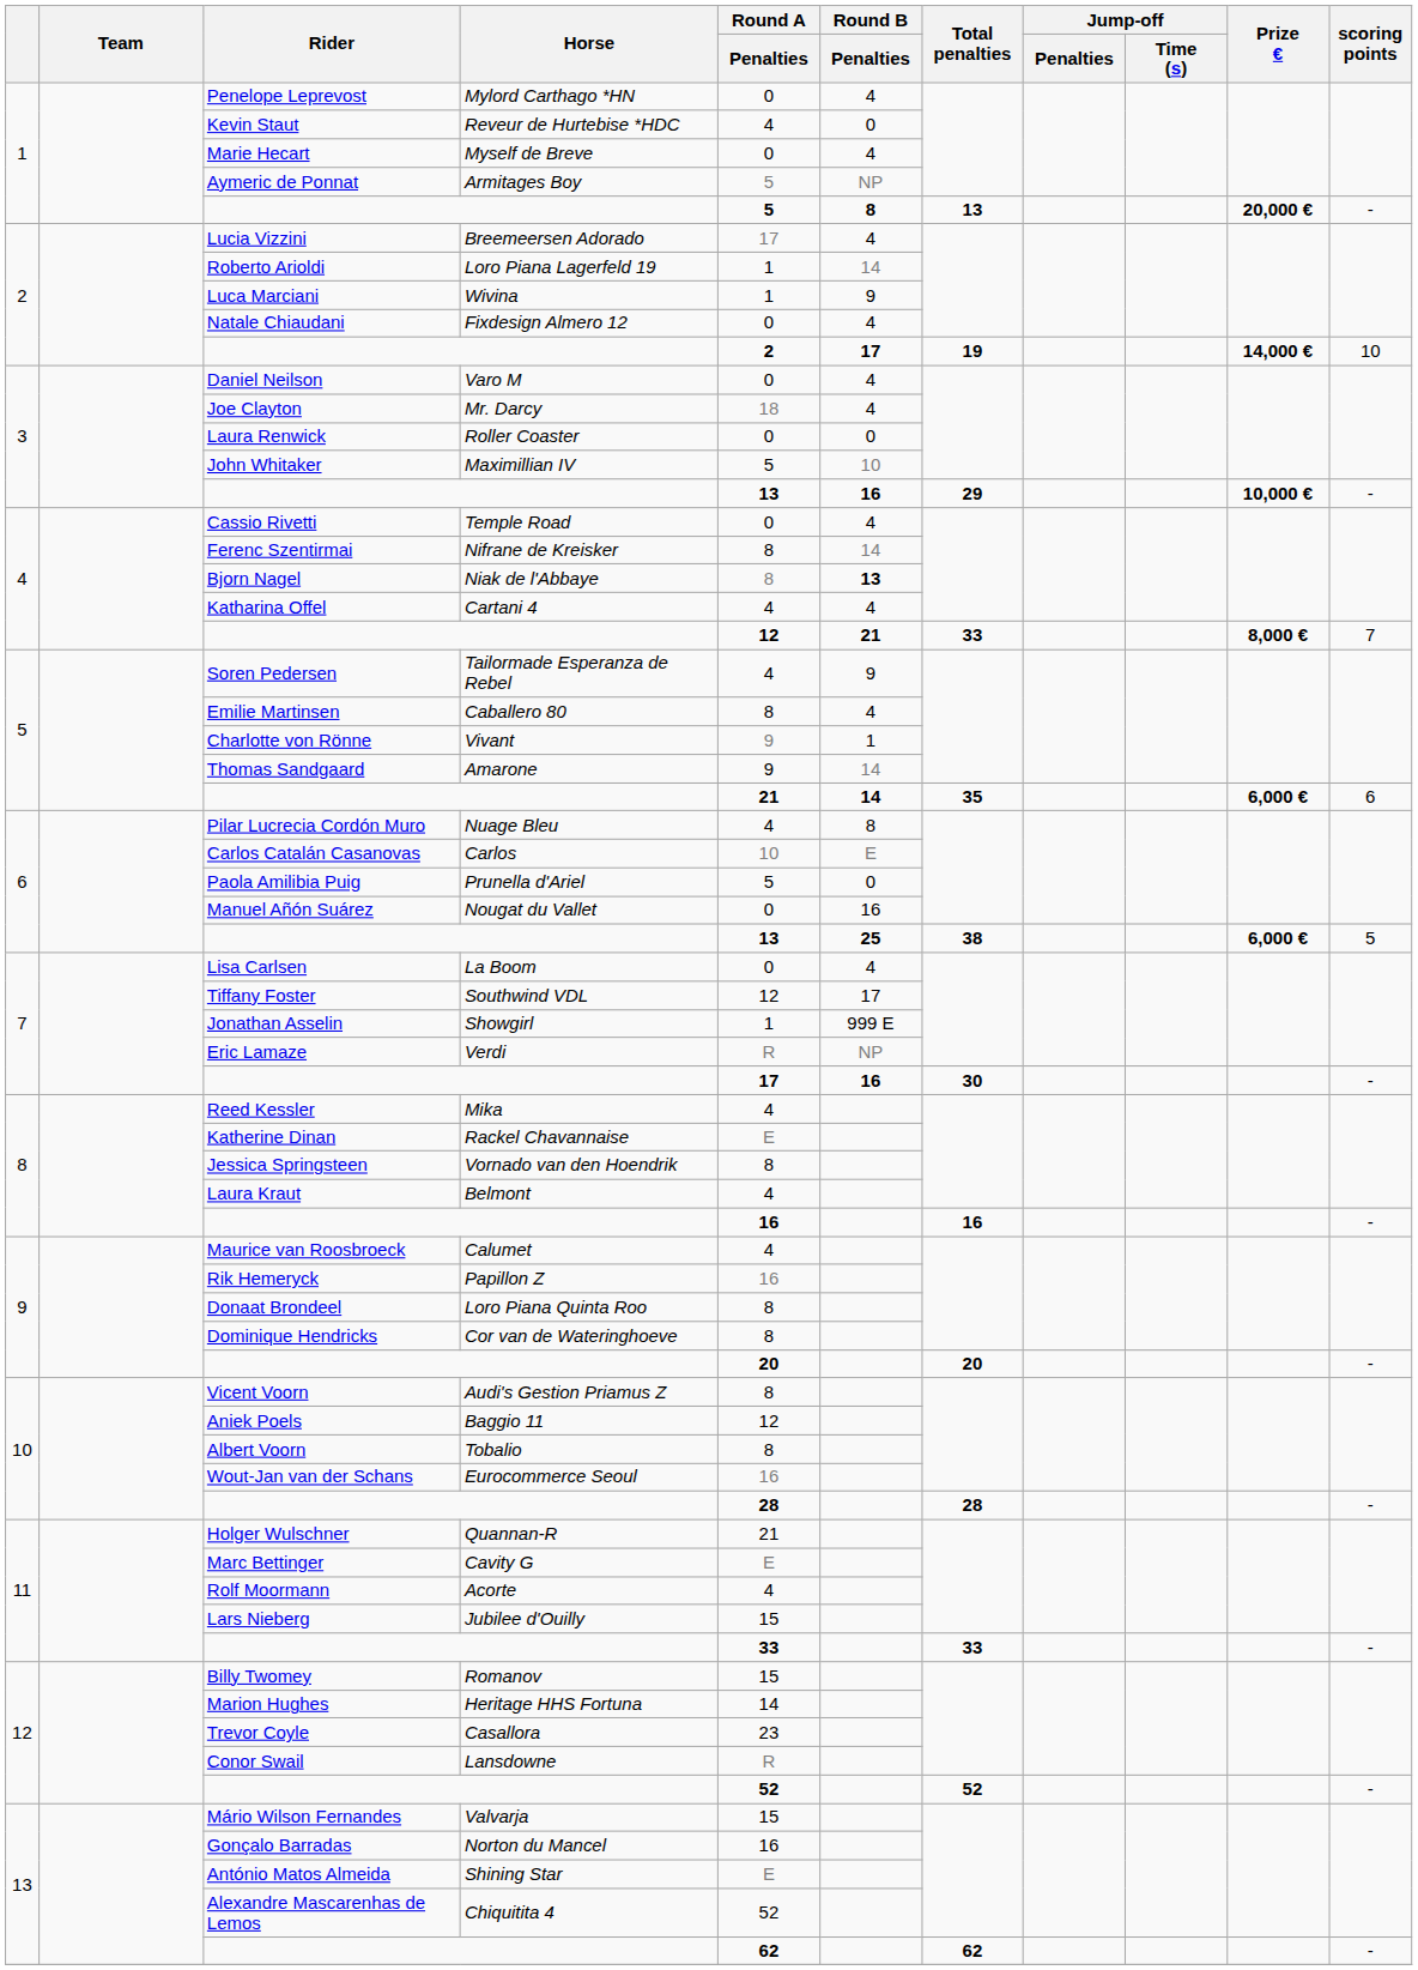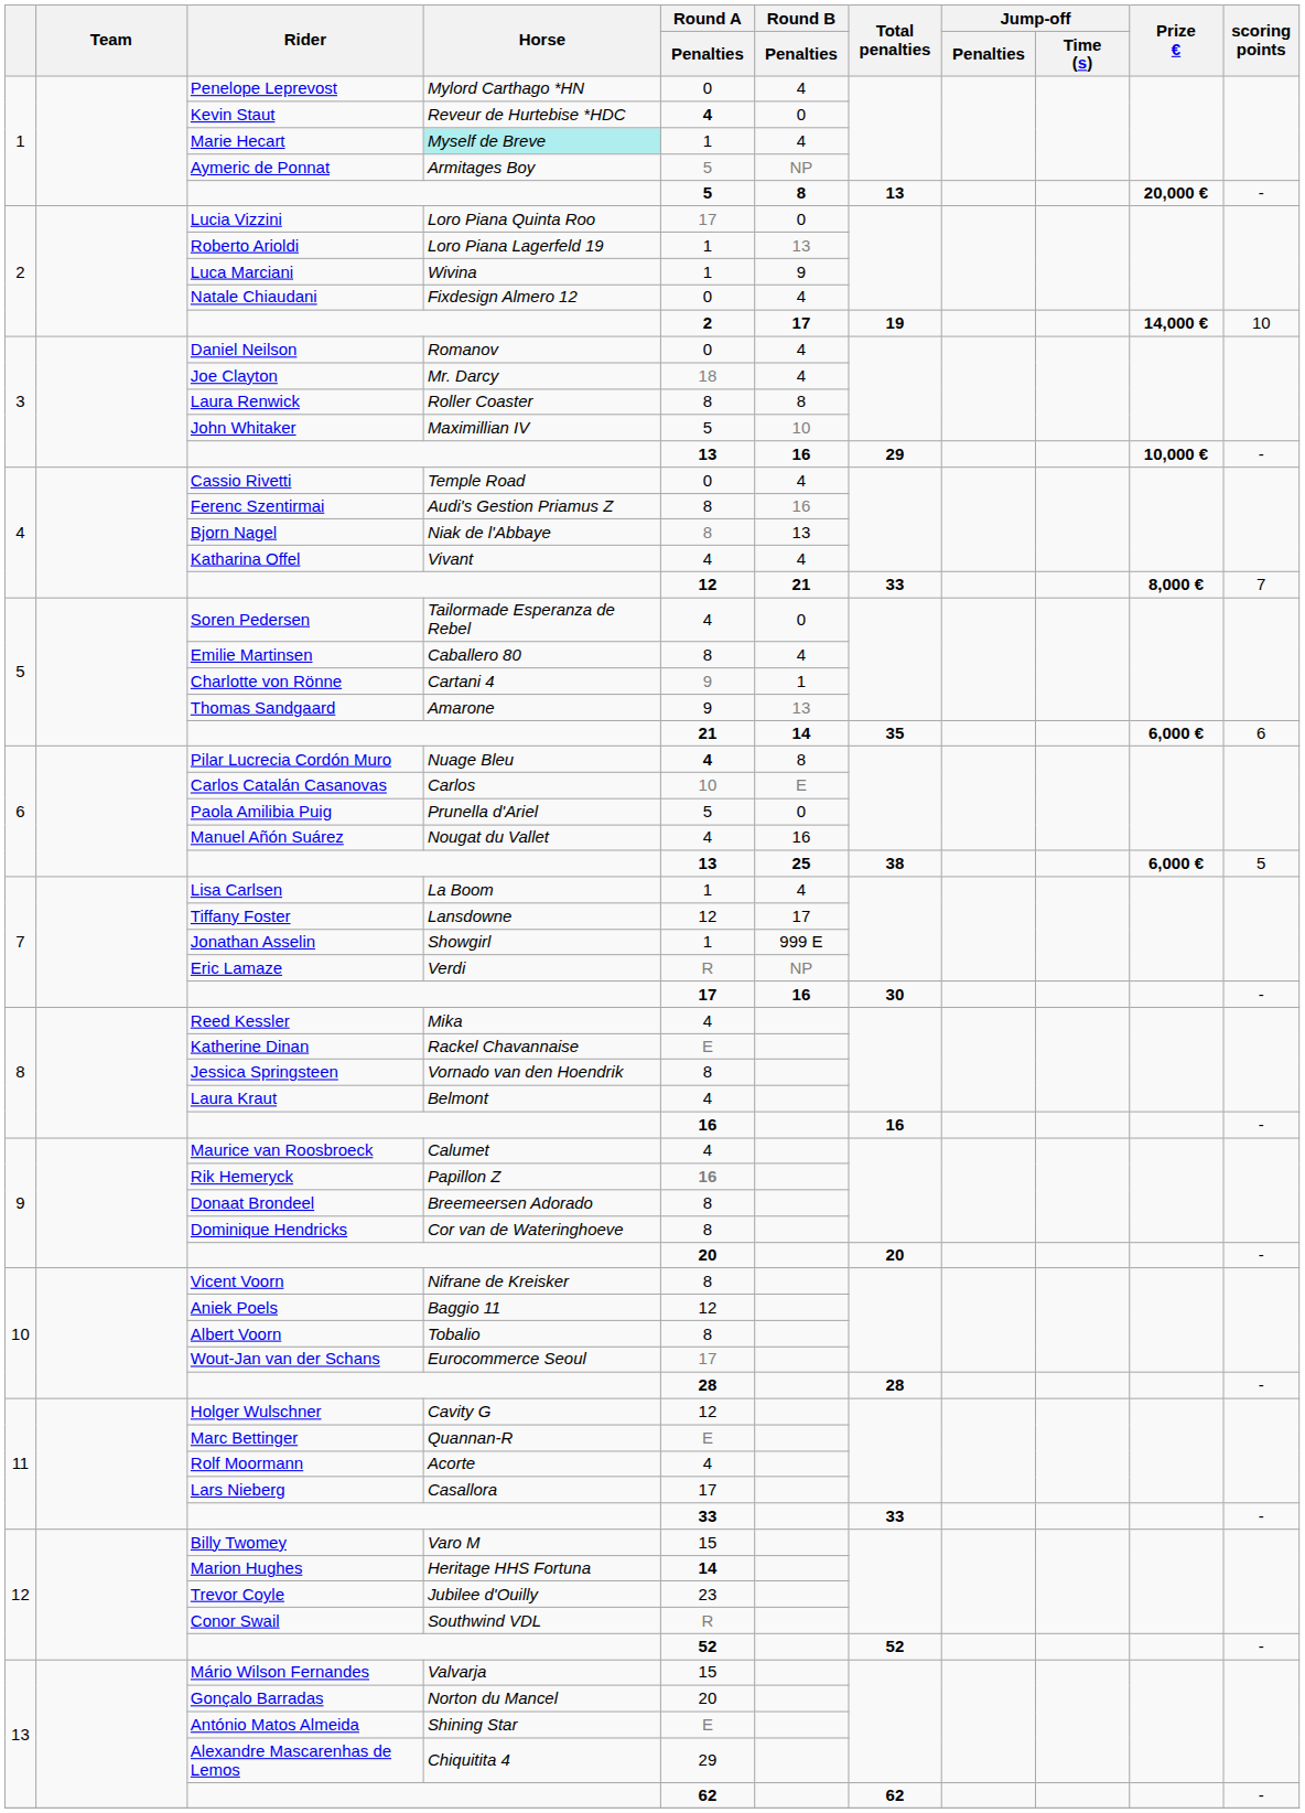Kevin Staut | Round A / Penalties: normal -> bold
Marie Hecart | Horse: no background -> paleturquoise background
Marie Hecart | Round A / Penalties: 0 -> 1
Lucia Vizzini | Horse: Breemeersen Adorado -> Loro Piana Quinta Roo
Lucia Vizzini | Round B / Penalties: 4 -> 0
Roberto Arioldi | Round B / Penalties: 14 -> 13
Daniel Neilson | Horse: Varo M -> Romanov
Laura Renwick | Round A / Penalties: 0 -> 8
Laura Renwick | Round B / Penalties: 0 -> 8
Ferenc Szentirmai | Horse: Nifrane de Kreisker -> Audi's Gestion Priamus Z
Ferenc Szentirmai | Round B / Penalties: 14 -> 16
Bjorn Nagel | Round B / Penalties: bold -> normal
Katharina Offel | Horse: Cartani 4 -> Vivant
Soren Pedersen | Round B / Penalties: 9 -> 0
Charlotte von Rönne | Horse: Vivant -> Cartani 4
Thomas Sandgaard | Round B / Penalties: 14 -> 13
Pilar Lucrecia Cordón Muro | Round A / Penalties: normal -> bold
Manuel Añón Suárez | Round A / Penalties: 0 -> 4
Lisa Carlsen | Round A / Penalties: 0 -> 1
Tiffany Foster | Horse: Southwind VDL -> Lansdowne
Rik Hemeryck | Round A / Penalties: normal -> bold
Donaat Brondeel | Horse: Loro Piana Quinta Roo -> Breemeersen Adorado
Vicent Voorn | Horse: Audi's Gestion Priamus Z -> Nifrane de Kreisker
Wout-Jan van der Schans | Round A / Penalties: 16 -> 17
Holger Wulschner | Horse: Quannan-R -> Cavity G
Holger Wulschner | Round A / Penalties: 21 -> 12
Marc Bettinger | Horse: Cavity G -> Quannan-R
Lars Nieberg | Horse: Jubilee d'Ouilly -> Casallora
Lars Nieberg | Round A / Penalties: 15 -> 17
Billy Twomey | Horse: Romanov -> Varo M
Marion Hughes | Round A / Penalties: normal -> bold
Trevor Coyle | Horse: Casallora -> Jubilee d'Ouilly
Conor Swail | Horse: Lansdowne -> Southwind VDL
Gonçalo Barradas | Round A / Penalties: 16 -> 20
Alexandre Mascarenhas de Lemos | Round A / Penalties: 52 -> 29
